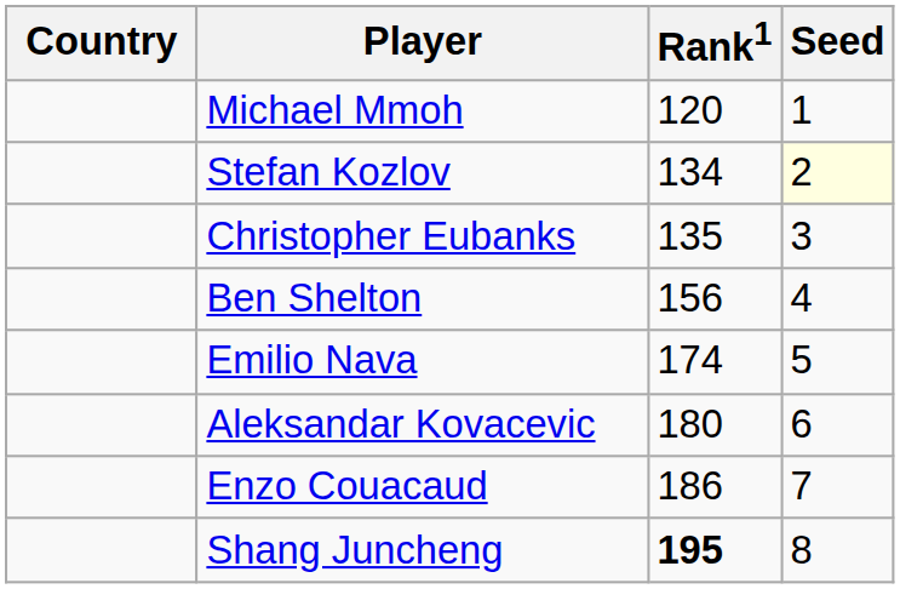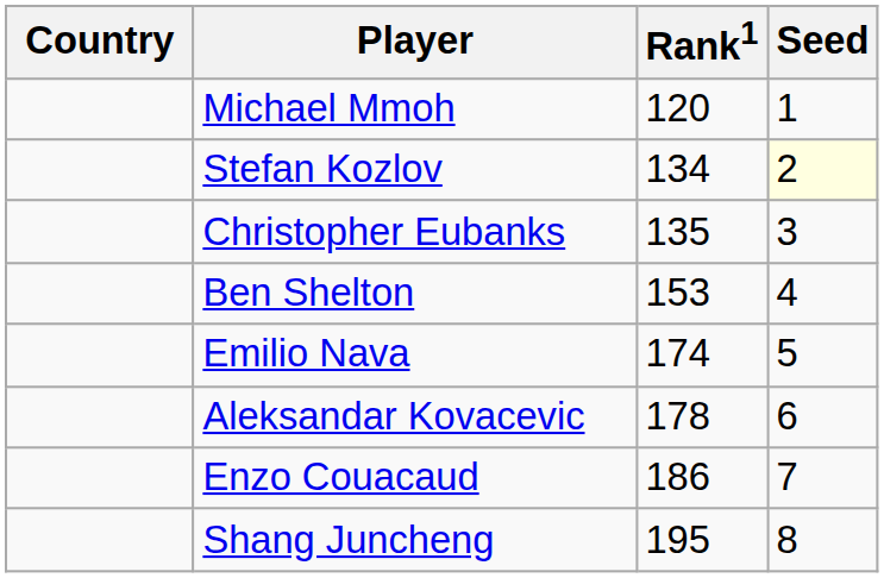Ben Shelton | Rank1: 156 -> 153
Aleksandar Kovacevic | Rank1: 180 -> 178
Shang Juncheng | Rank1: bold -> normal
